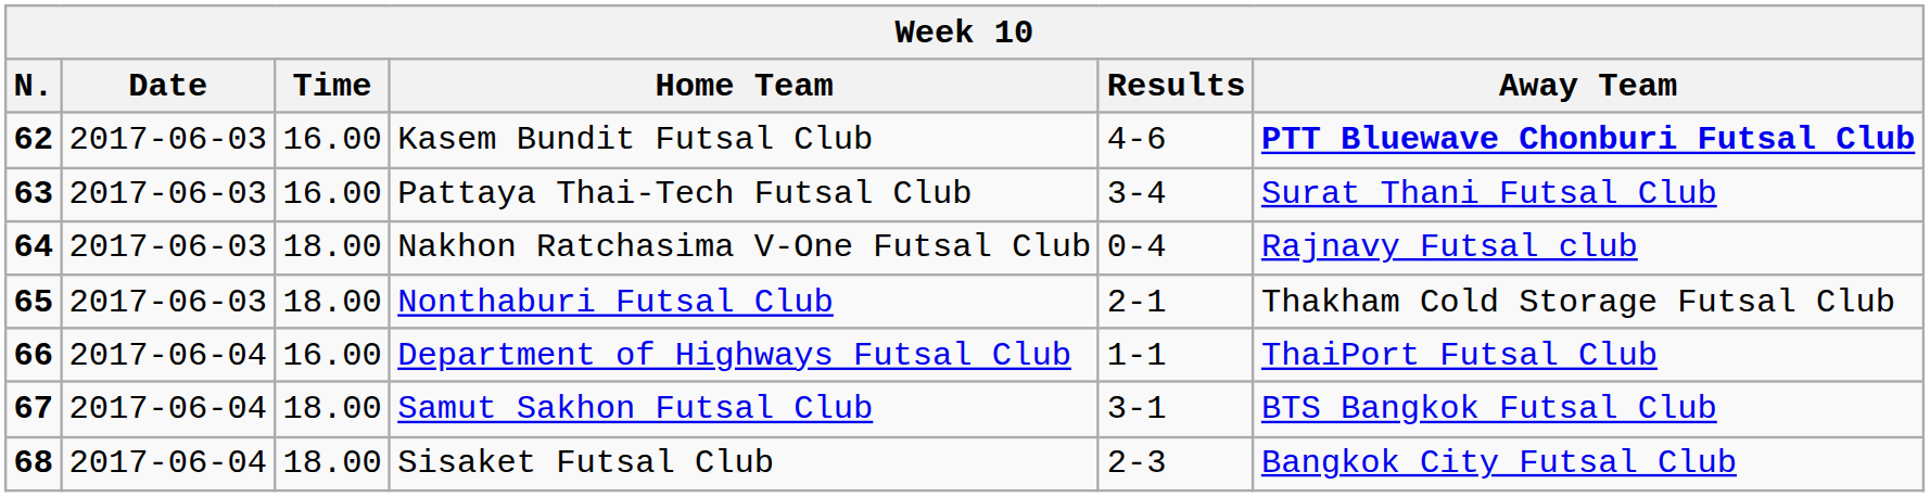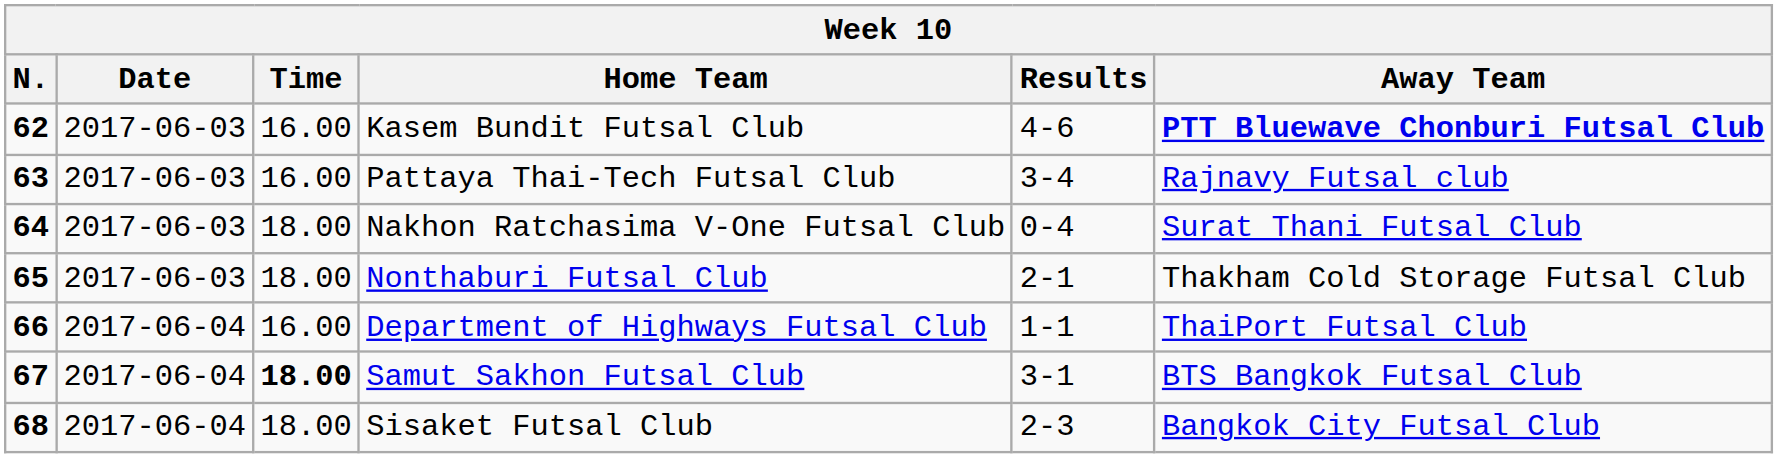Pattaya Thai-Tech Futsal Club | Away Team: Surat Thani Futsal Club -> Rajnavy Futsal club
Nakhon Ratchasima V-One Futsal Club | Away Team: Rajnavy Futsal club -> Surat Thani Futsal Club
Samut Sakhon Futsal Club | Time: normal -> bold
